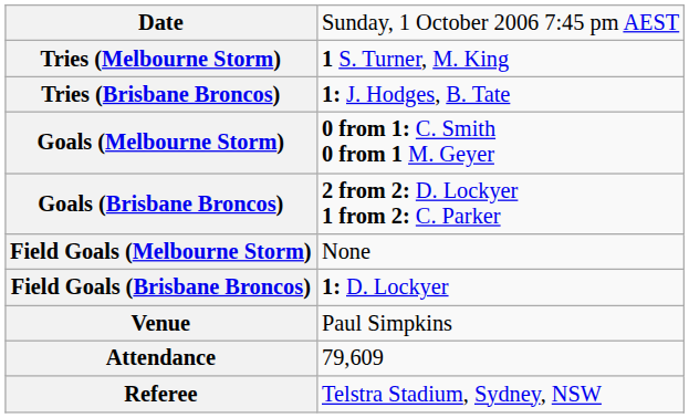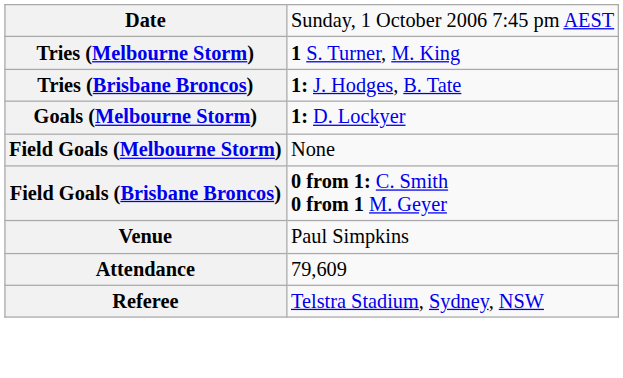Goals (Melbourne Storm) | column 2: 0 from 1: C. Smith 0 from 1 M. Geyer -> 1: D. Lockyer
- row: Goals (Brisbane Broncos) | 2 from 2: D. Lockyer 1 from 2: C. Parker
Field Goals (Brisbane Broncos) | column 2: 1: D. Lockyer -> 0 from 1: C. Smith 0 from 1 M. Geyer
